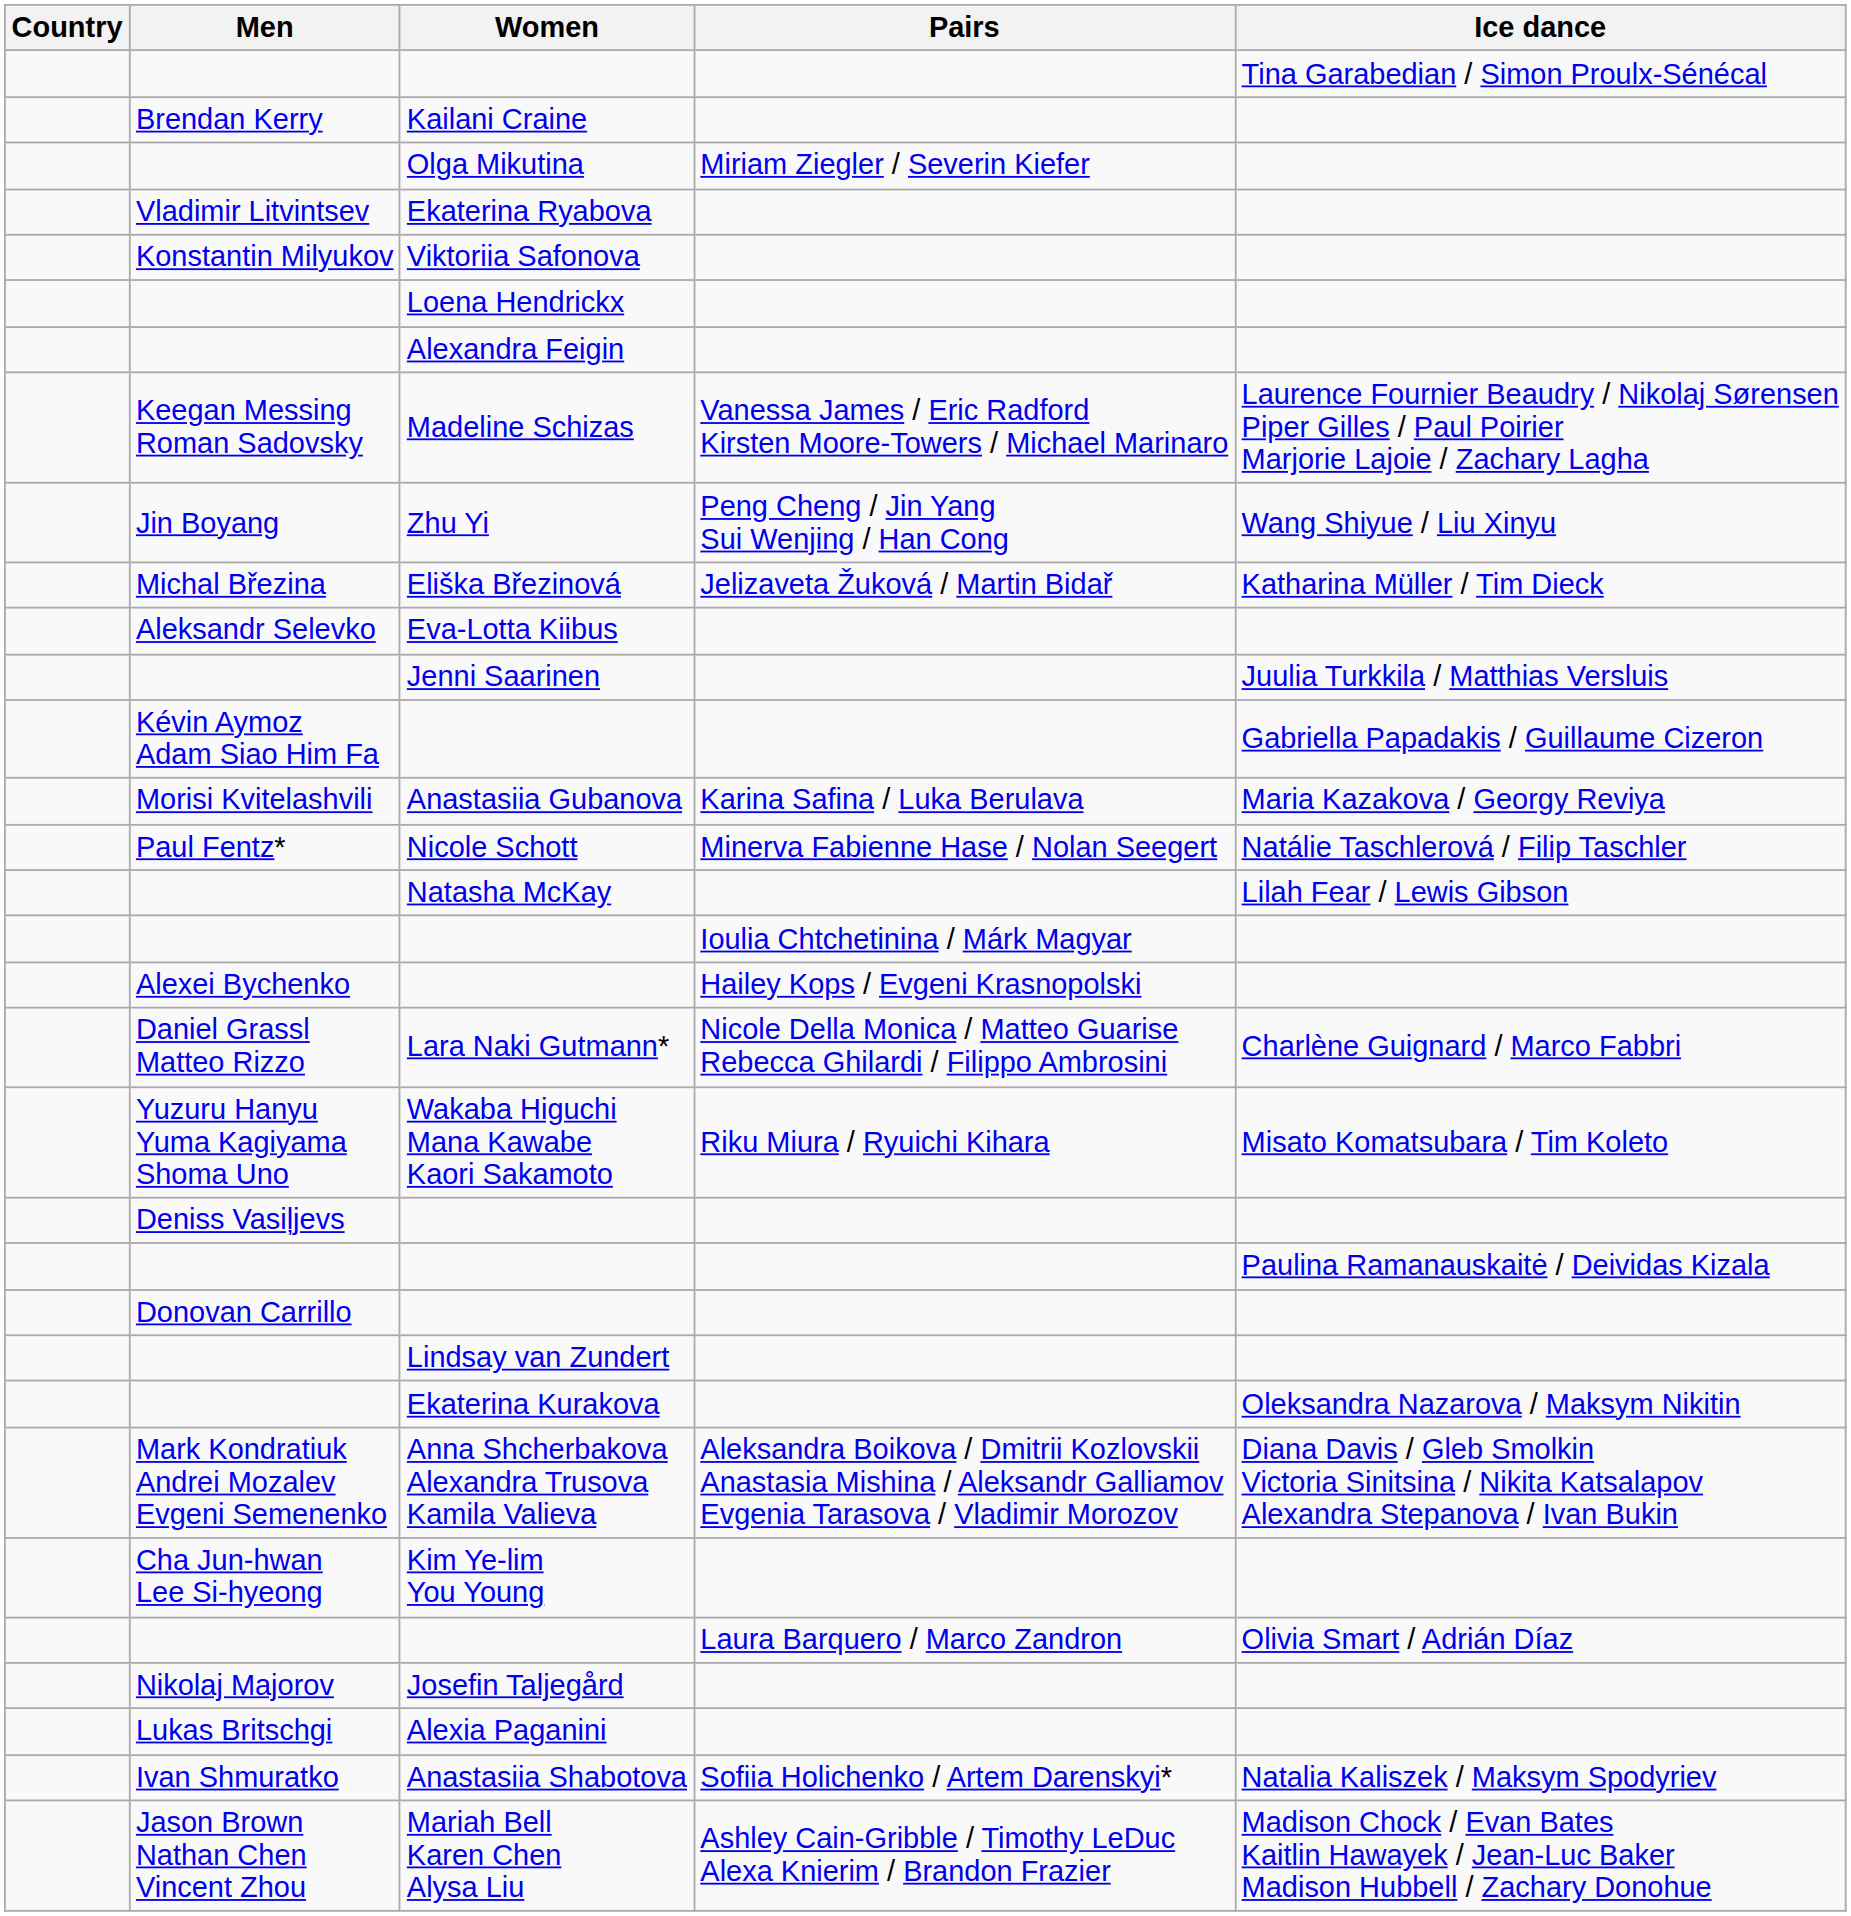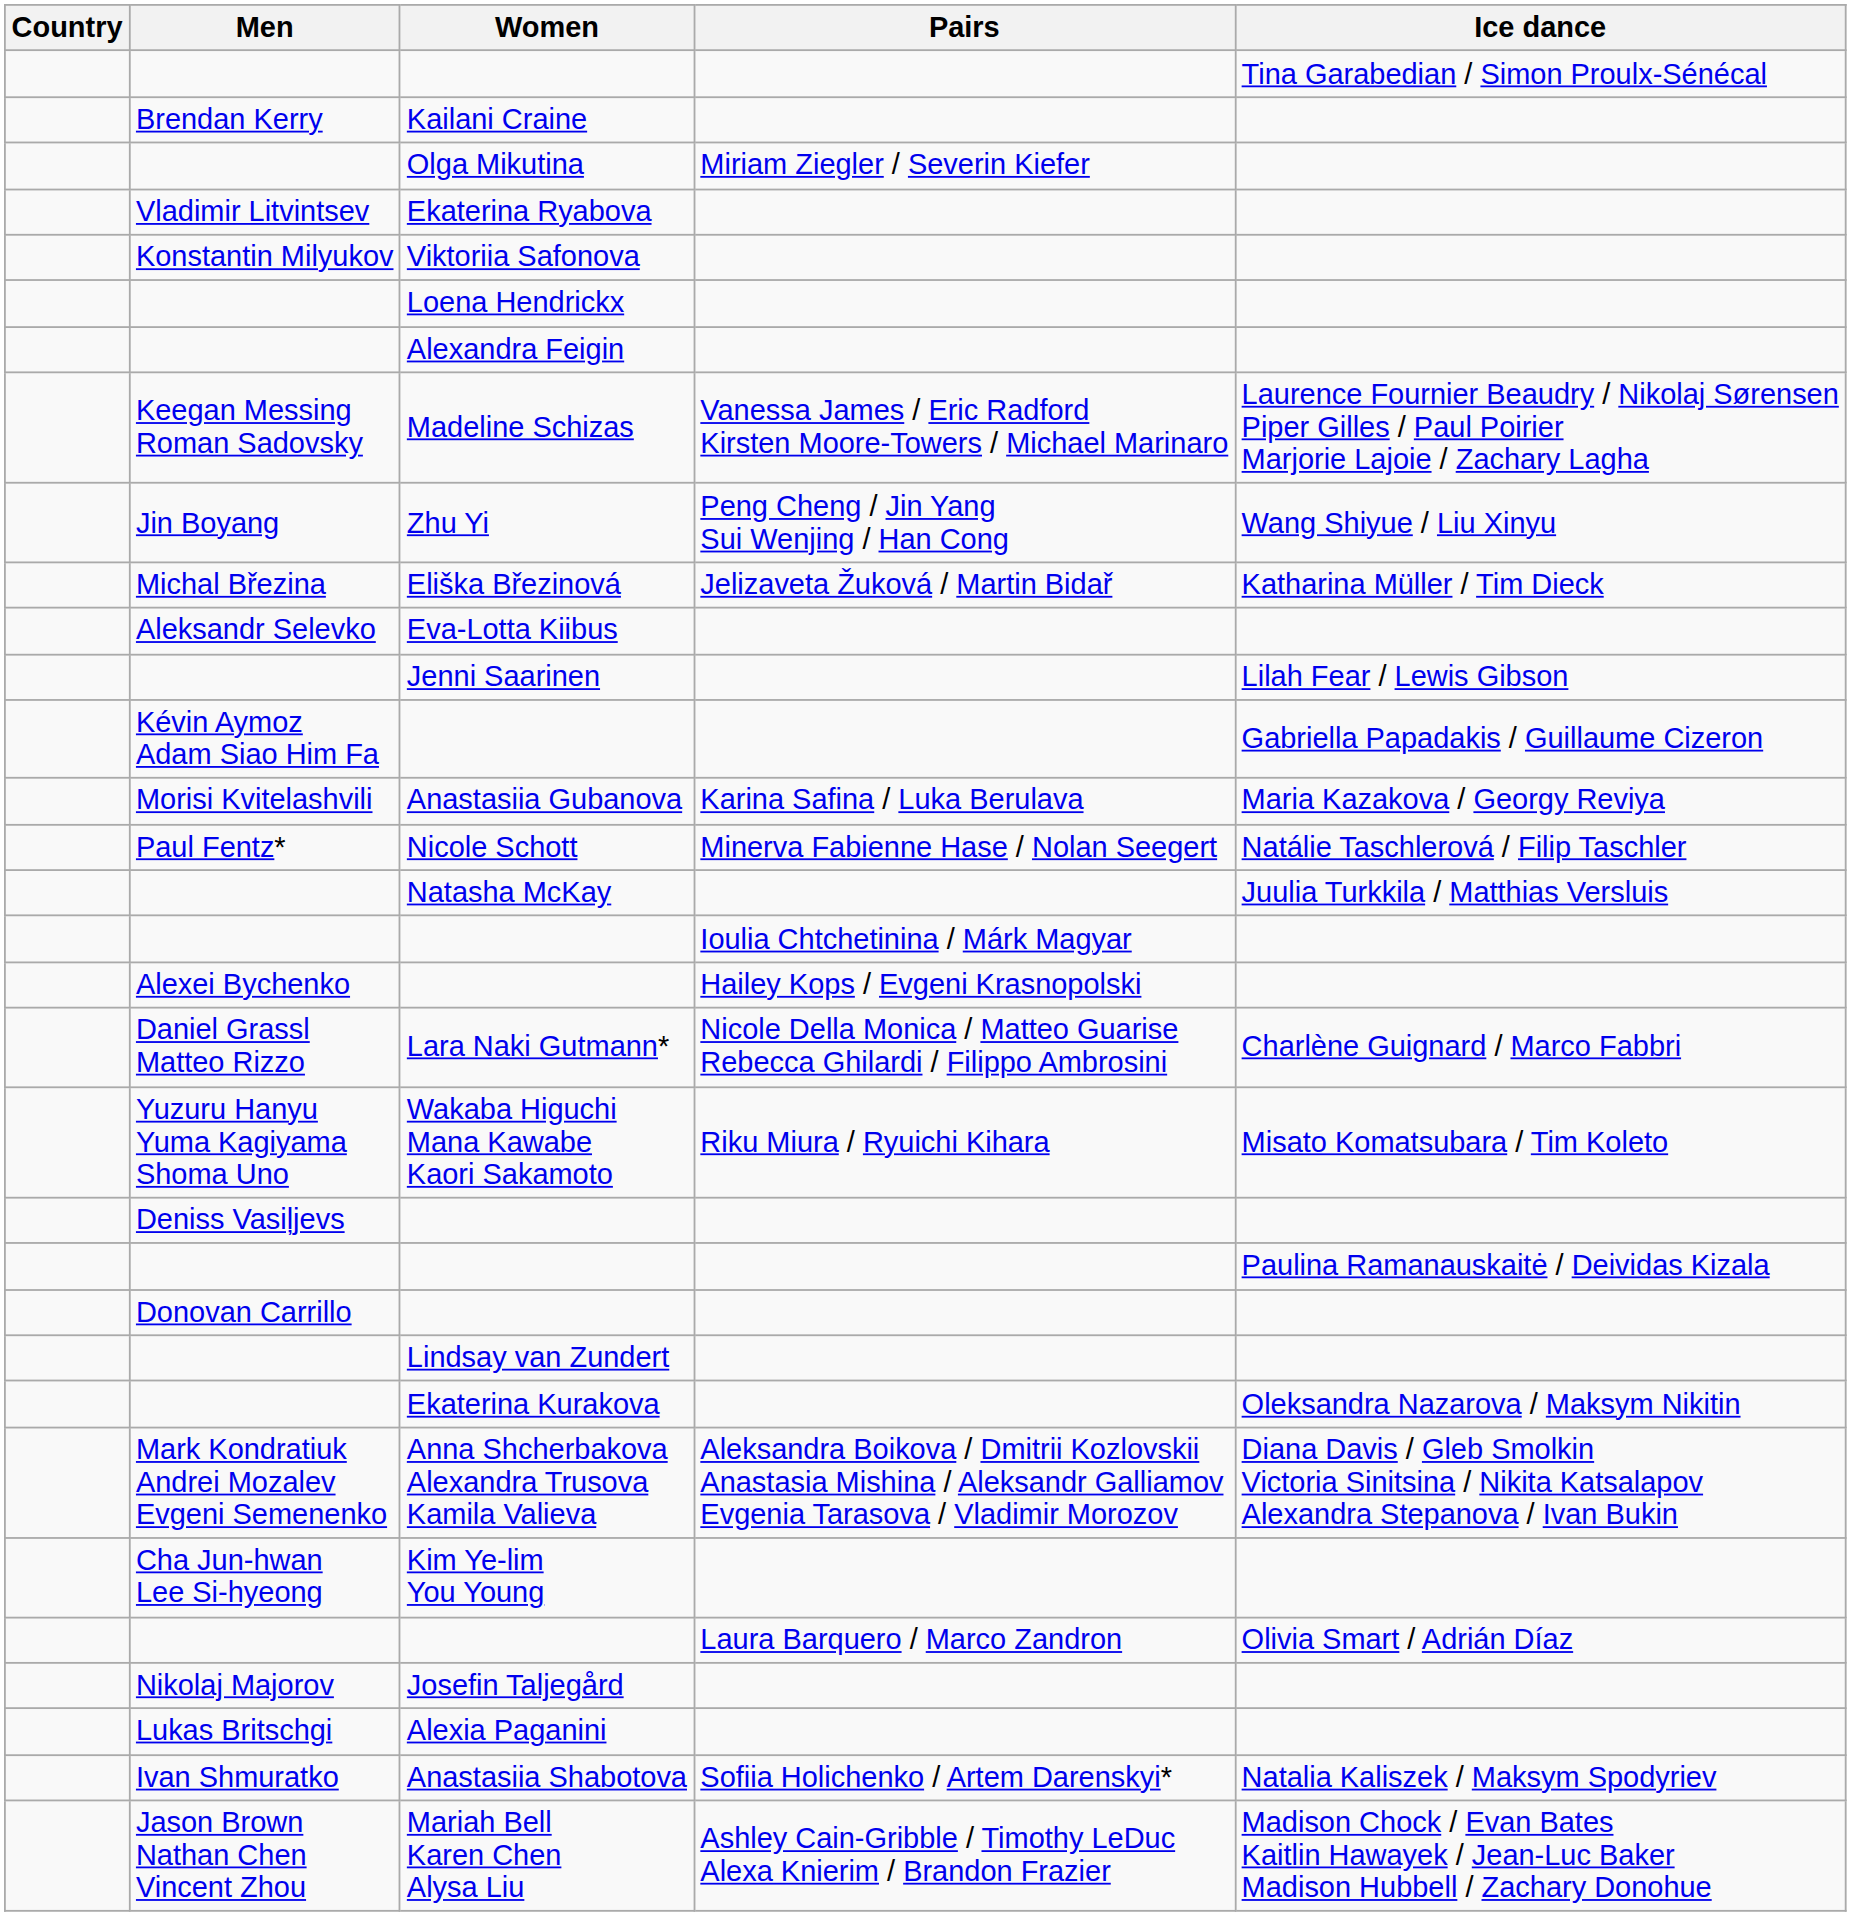Jenni Saarinen | Ice dance: Juulia Turkkila / Matthias Versluis -> Lilah Fear / Lewis Gibson
Natasha McKay | Ice dance: Lilah Fear / Lewis Gibson -> Juulia Turkkila / Matthias Versluis
